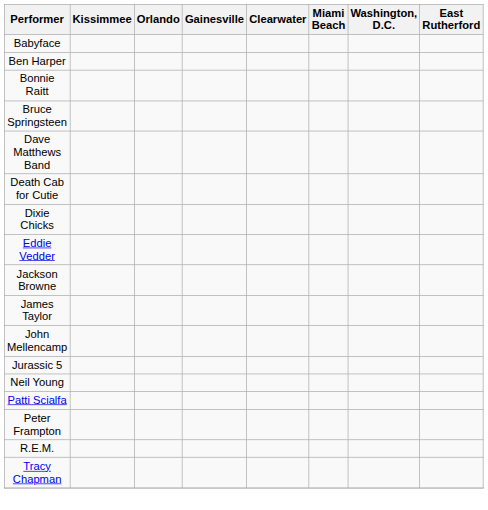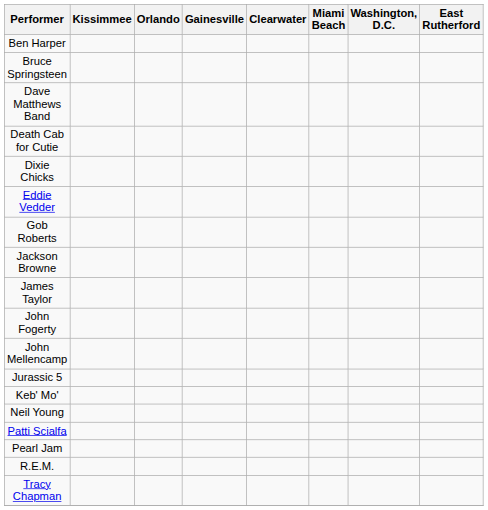- row: Babyface
- row: Bonnie Raitt
+ row: Gob Roberts
+ row: John Fogerty
+ row: Keb' Mo'
+ row: Pearl Jam
- row: Peter Frampton
